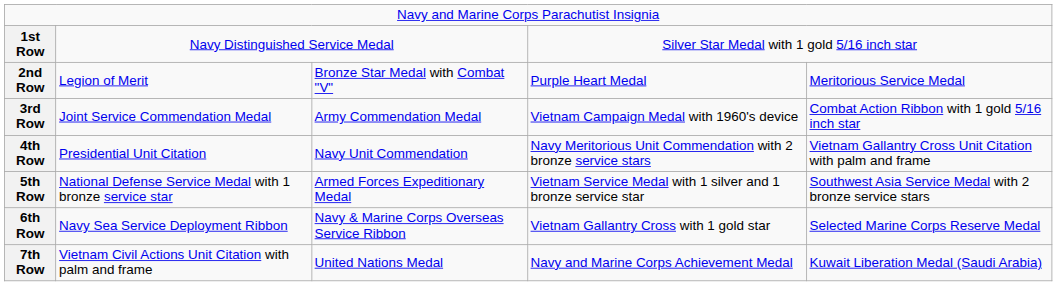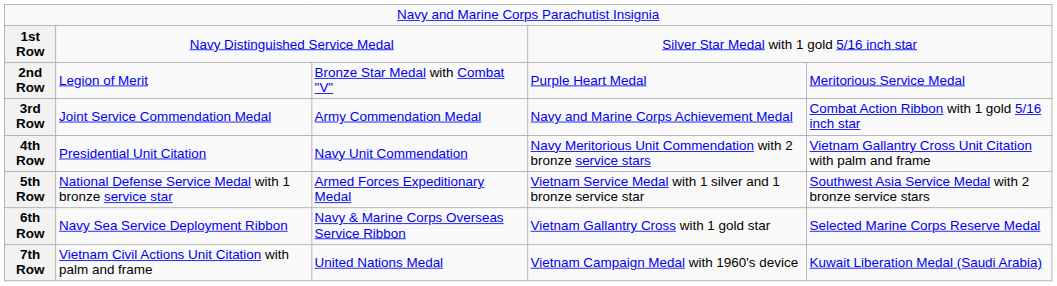3rd Row | column 4: Vietnam Campaign Medal with 1960's device -> Navy and Marine Corps Achievement Medal
7th Row | column 4: Navy and Marine Corps Achievement Medal -> Vietnam Campaign Medal with 1960's device
